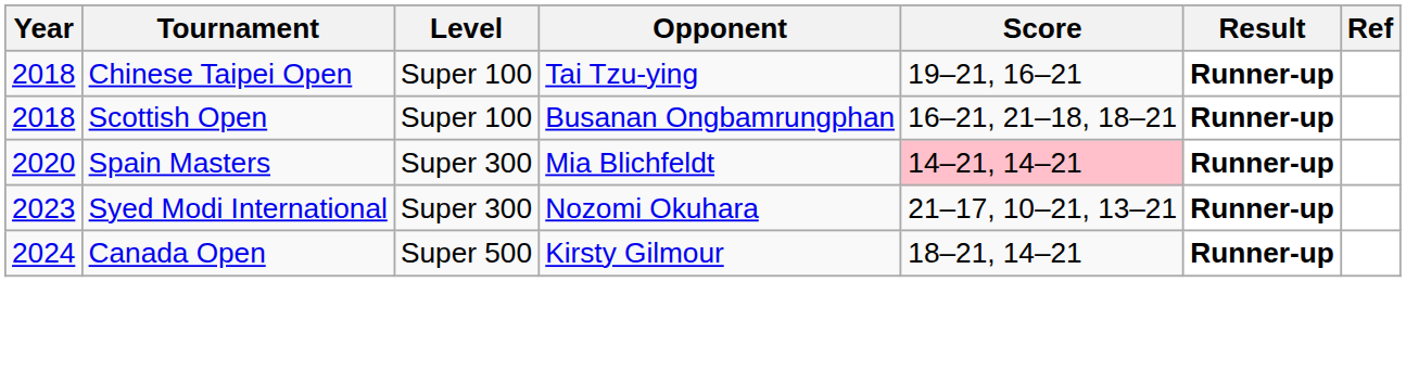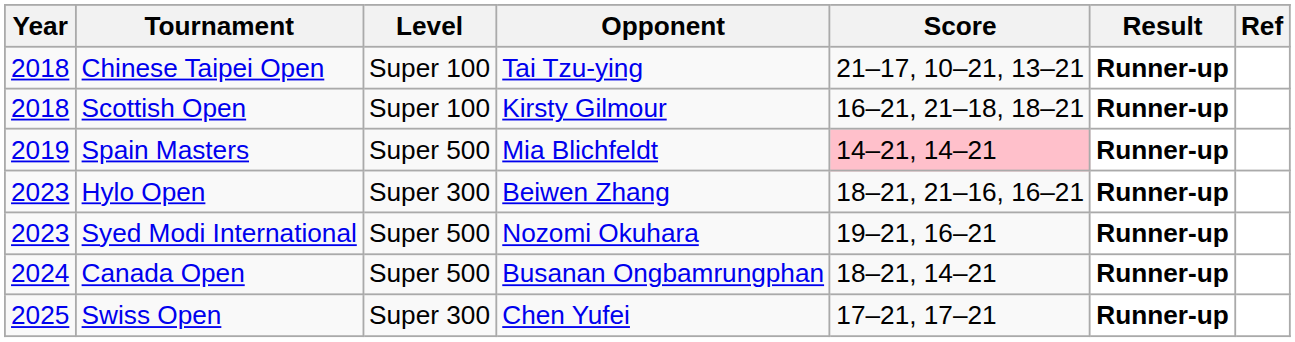Chinese Taipei Open | Score: 19–21, 16–21 -> 21–17, 10–21, 13–21
Scottish Open | Opponent: Busanan Ongbamrungphan -> Kirsty Gilmour
Spain Masters | Year: 2020 -> 2019
Spain Masters | Level: Super 300 -> Super 500
+ row: 2023 | Hylo Open | Super 300 | Beiwen Zhang | 18–21, 21–16, 16–21 | Runner-up
Syed Modi International | Level: Super 300 -> Super 500
Syed Modi International | Score: 21–17, 10–21, 13–21 -> 19–21, 16–21
Canada Open | Opponent: Kirsty Gilmour -> Busanan Ongbamrungphan
+ row: 2025 | Swiss Open | Super 300 | Chen Yufei | 17–21, 17–21 | Runner-up
